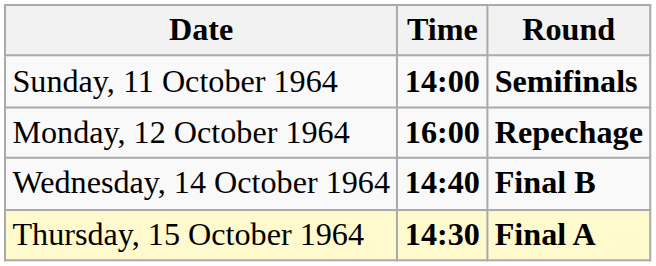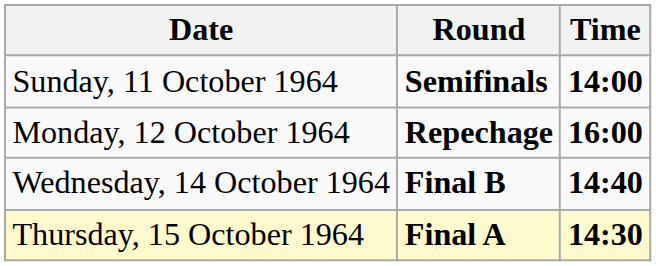columns swapped: Time <-> Round
